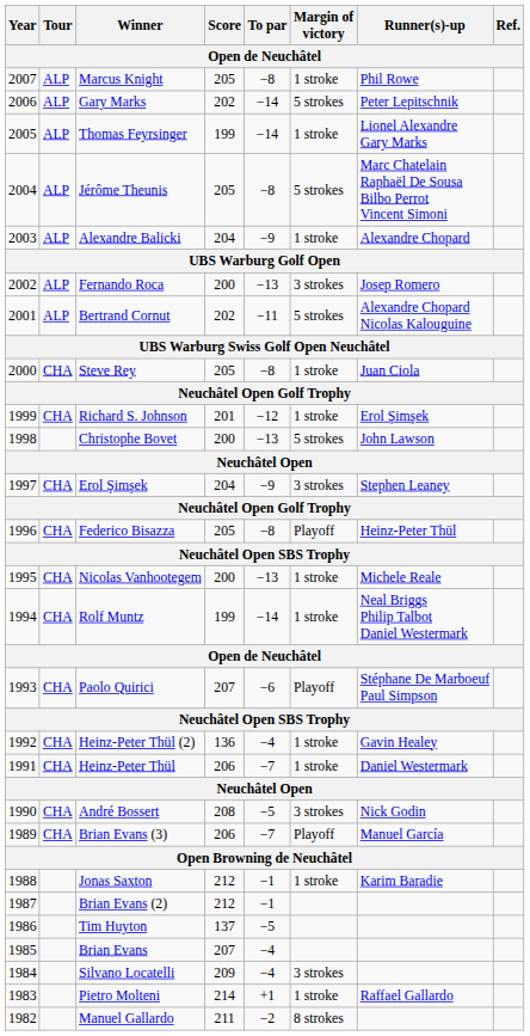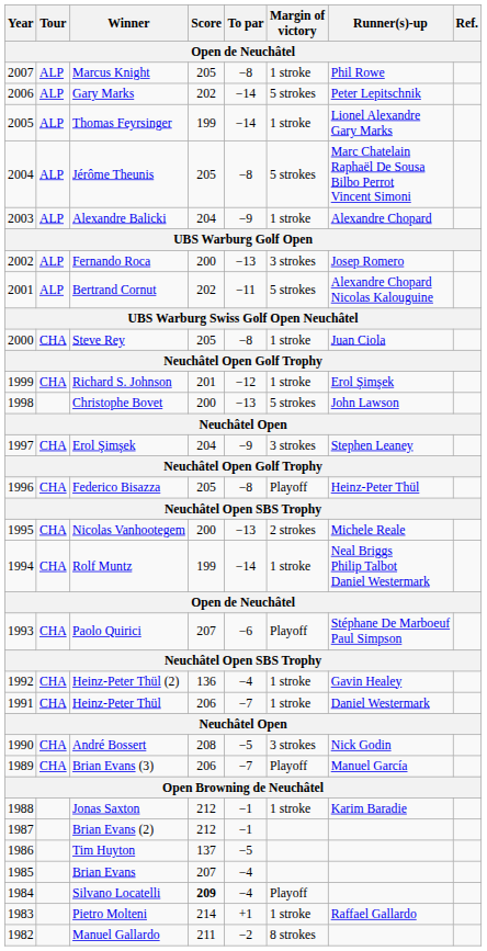Nicolas Vanhootegem | Margin of victory: 1 stroke -> 2 strokes
Silvano Locatelli | Score: normal -> bold
Silvano Locatelli | Margin of victory: 3 strokes -> Playoff
